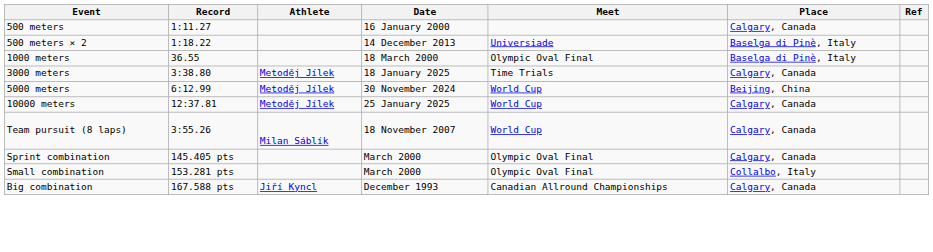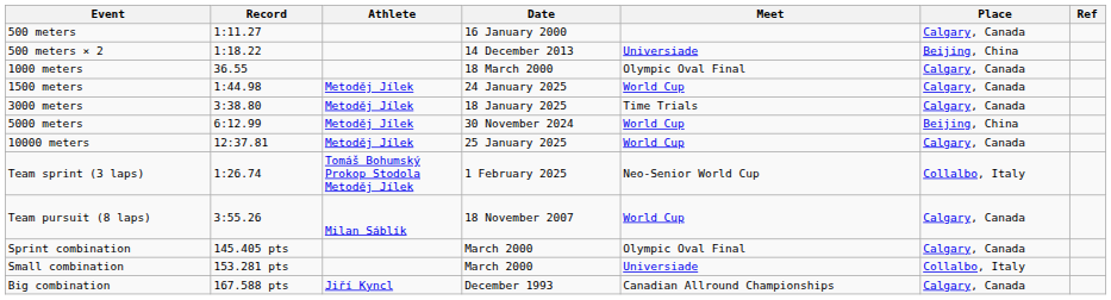500 meters × 2 | Place: Baselga di Pinè, Italy -> Beijing, China
1000 meters | Place: Baselga di Pinè, Italy -> Calgary, Canada
+ row: 1500 meters | 1:44.98 | Metoděj Jílek | 24 January 2025 | World Cup | Calgary, Canada
+ row: Team sprint (3 laps) | 1:26.74 | Tomáš Bohumský Prokop Stodola Metoděj Jílek | 1 February 2025 | Neo-Senior World Cup | Collalbo, Italy
Small combination | Meet: Olympic Oval Final -> Universiade
